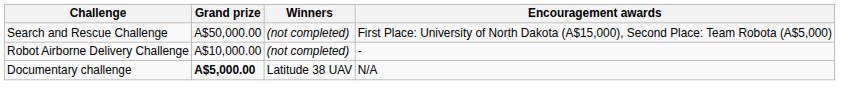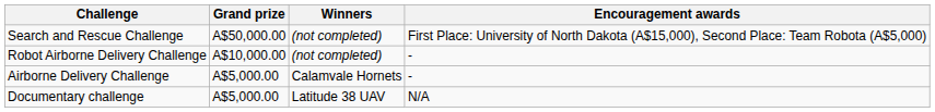+ row: Airborne Delivery Challenge | A$5,000.00 | Calamvale Hornets | -
Documentary challenge | Grand prize: bold -> normal
